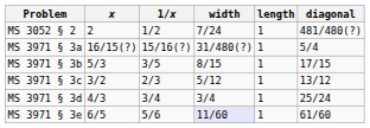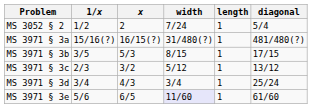columns swapped: x <-> 1/x
MS 3052 § 2 | diagonal: 481/480(?) -> 5/4
MS 3971 § 3a | diagonal: 5/4 -> 481/480(?)
